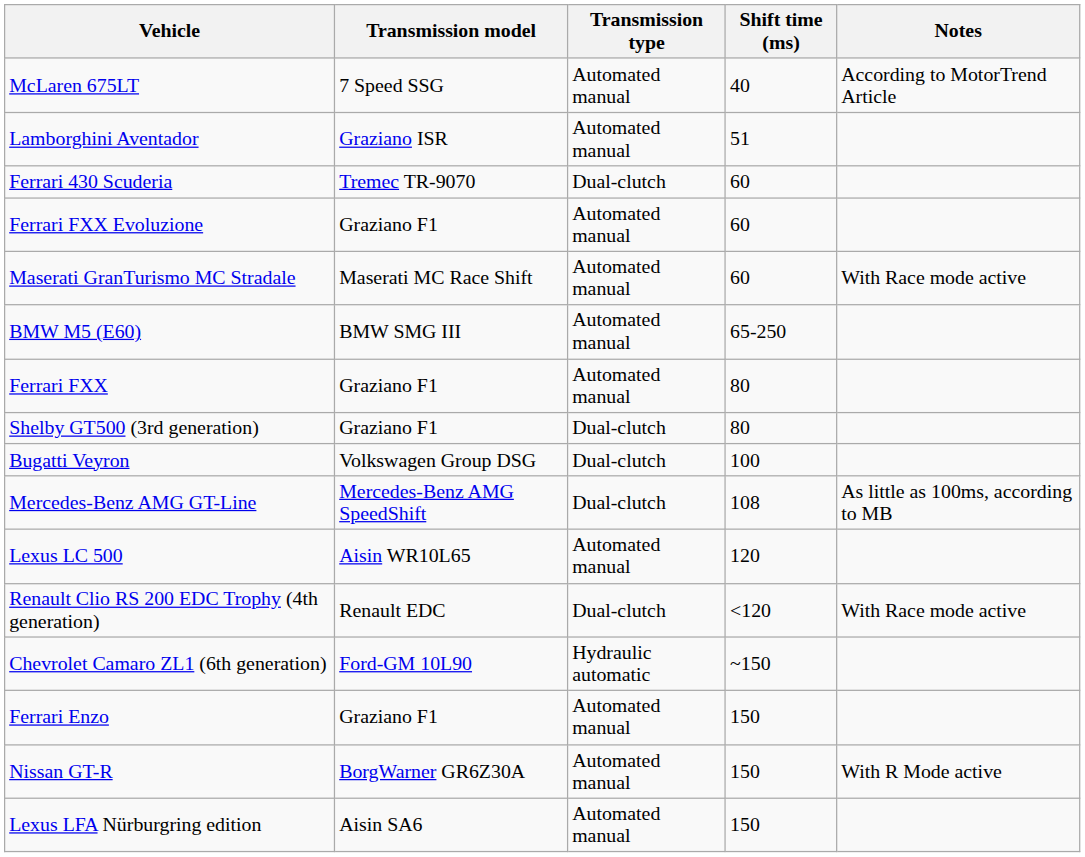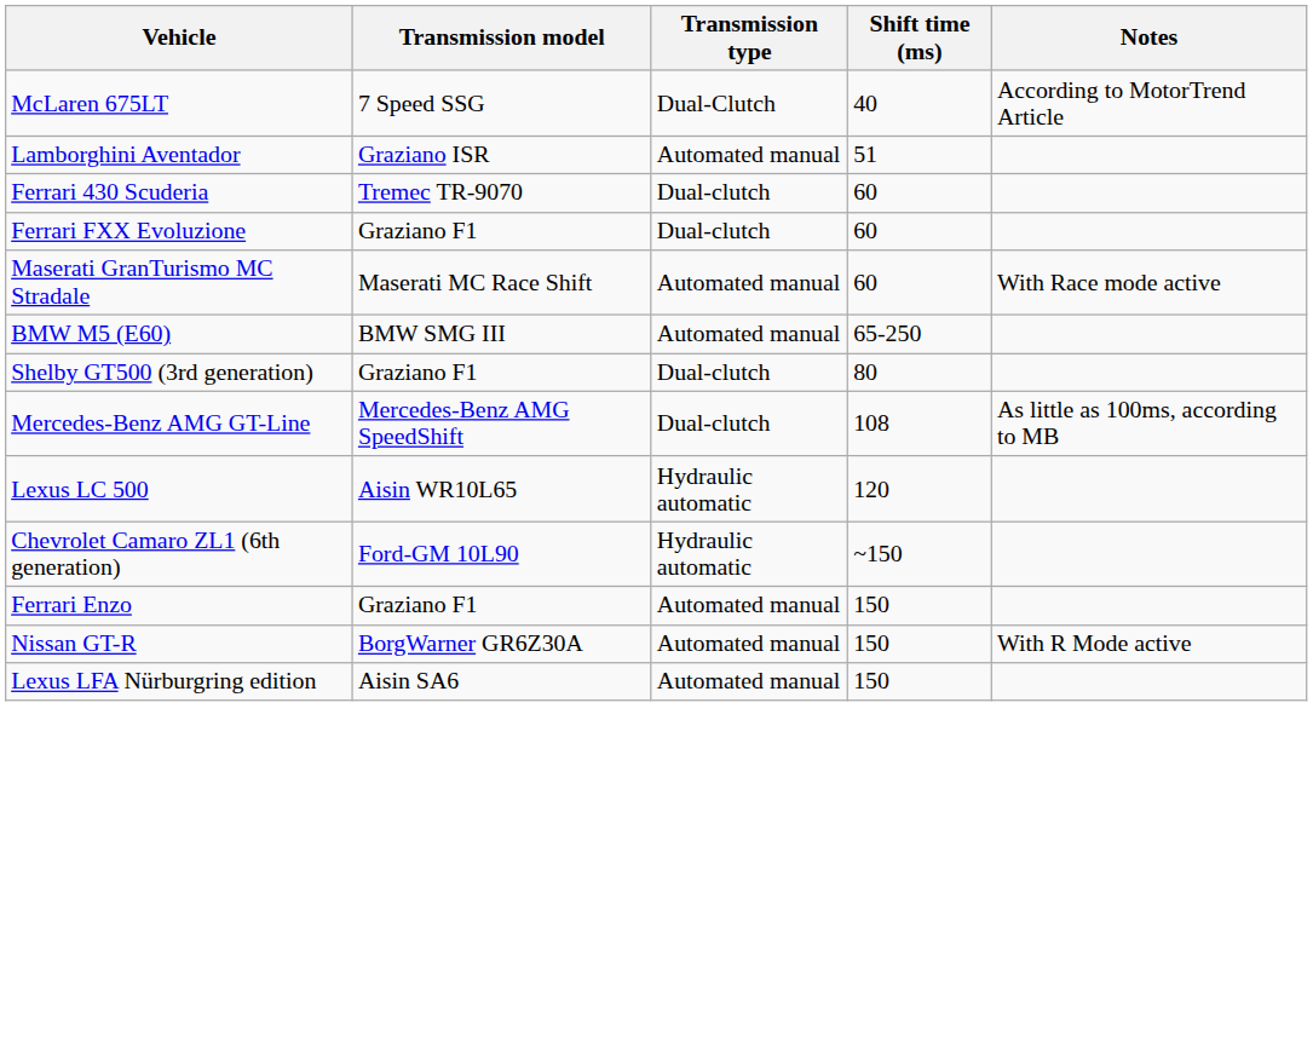McLaren 675LT | Transmission type: Automated manual -> Dual-Clutch
Ferrari FXX Evoluzione | Transmission type: Automated manual -> Dual-clutch
- row: Ferrari FXX | Graziano F1 | Automated manual | 80
- row: Bugatti Veyron | Volkswagen Group DSG | Dual-clutch | 100
Lexus LC 500 | Transmission type: Automated manual -> Hydraulic automatic
- row: Renault Clio RS 200 EDC Trophy (4th generation) | Renault EDC | Dual-clutch | <120 | With Race mode active
